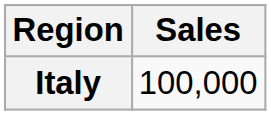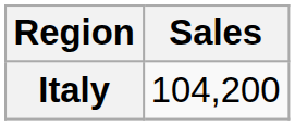Italy | Sales: 100,000 -> 104,200
